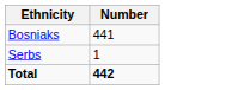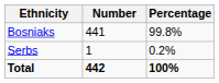+ column: Percentage | 99.8% | 0.2% | 100%
